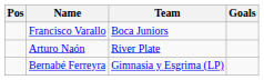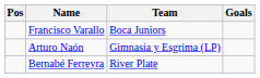Arturo Naón | Team: River Plate -> Gimnasia y Esgrima (LP)
Bernabé Ferreyra | Team: Gimnasia y Esgrima (LP) -> River Plate
